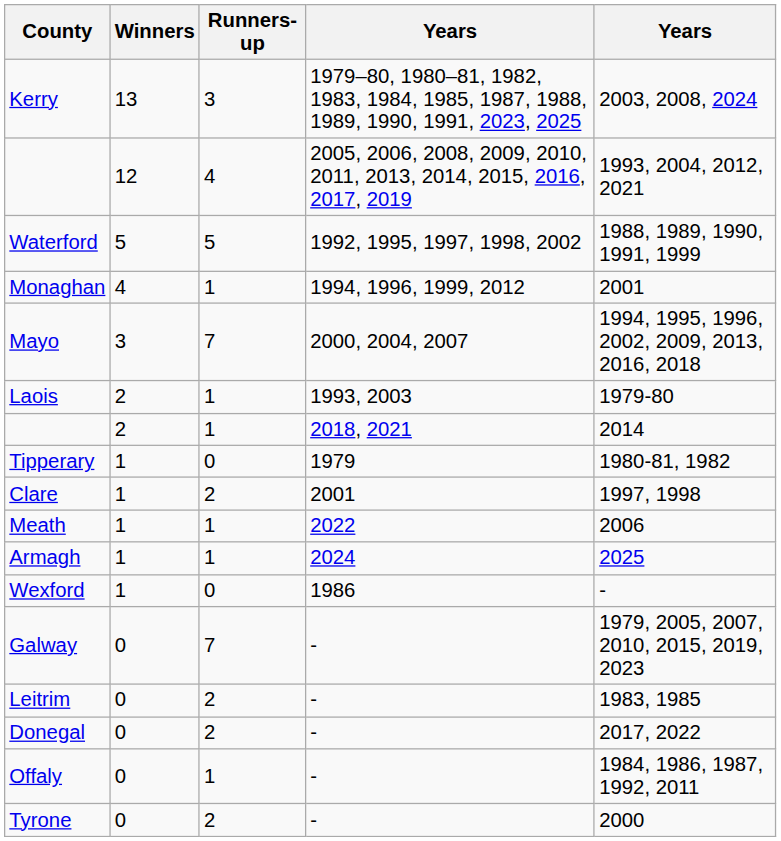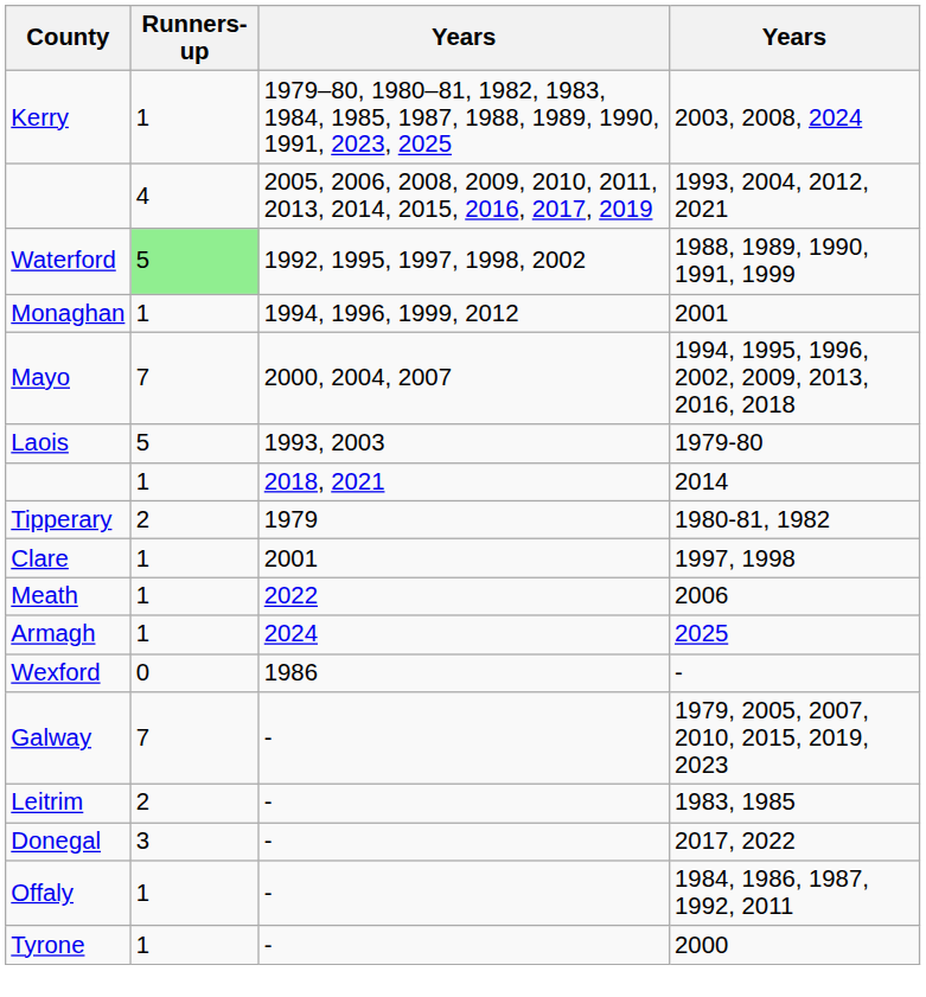- column: Winners | 13 | 12 | 5 | 4 | 3 | 2 | 2 | 1 | 1 | 1 | 1 | 1 | 0 | 0 | 0 | 0 | 0
Kerry | Runners-up: 3 -> 1
Waterford | Runners-up: no background -> lightgreen background
Laois | Runners-up: 1 -> 5
Tipperary | Runners-up: 0 -> 2
Clare | Runners-up: 2 -> 1
Donegal | Runners-up: 2 -> 3
Tyrone | Runners-up: 2 -> 1
